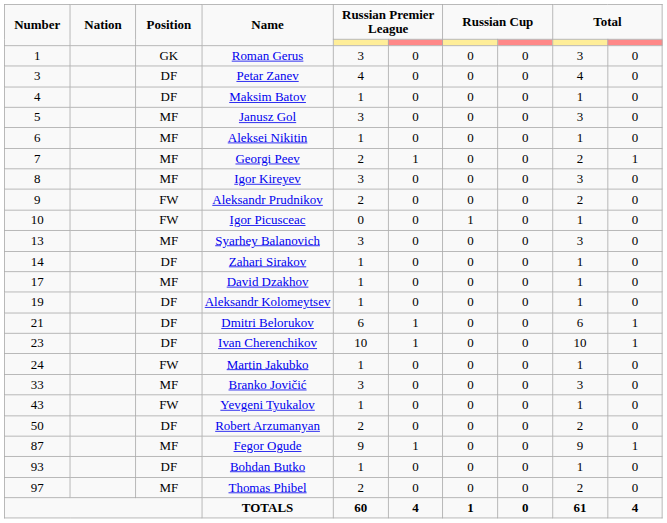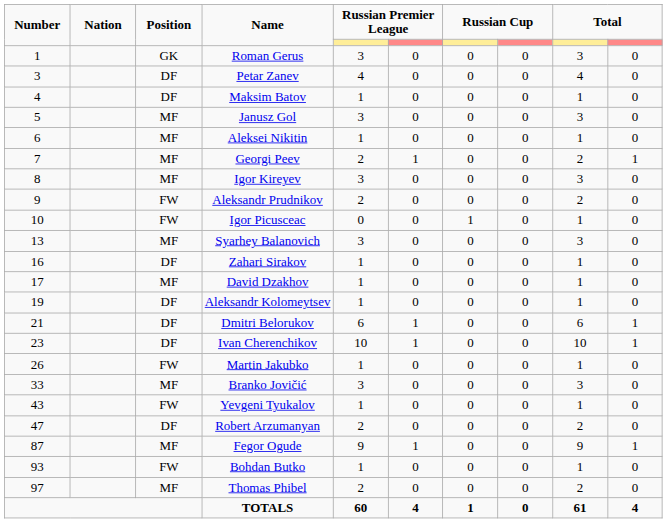Zahari Sirakov | Number: 14 -> 16
Martin Jakubko | Number: 24 -> 26
Robert Arzumanyan | Number: 50 -> 47
Bohdan Butko | Position: DF -> FW
